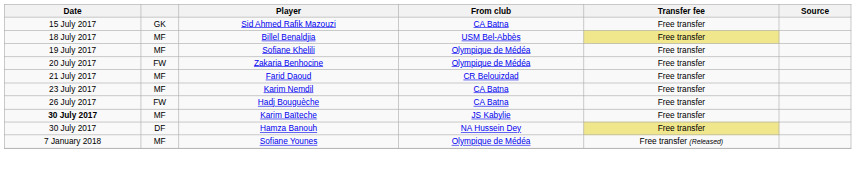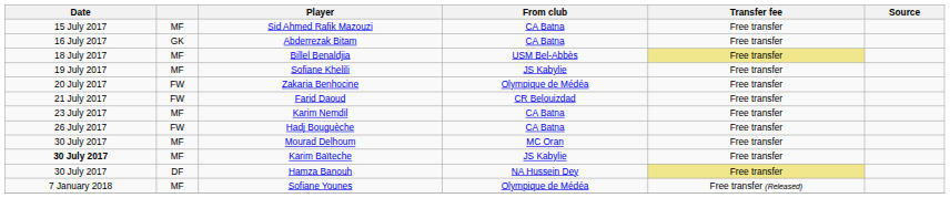Sid Ahmed Rafik Mazouzi | column 2: GK -> MF
+ row: 16 July 2017 | GK | Abderrezak Bitam | CA Batna | Free transfer
Sofiane Khelili | From club: Olympique de Médéa -> JS Kabylie
Farid Daoud | column 2: MF -> FW
+ row: 30 July 2017 | MF | Mourad Delhoum | MC Oran | Free transfer
